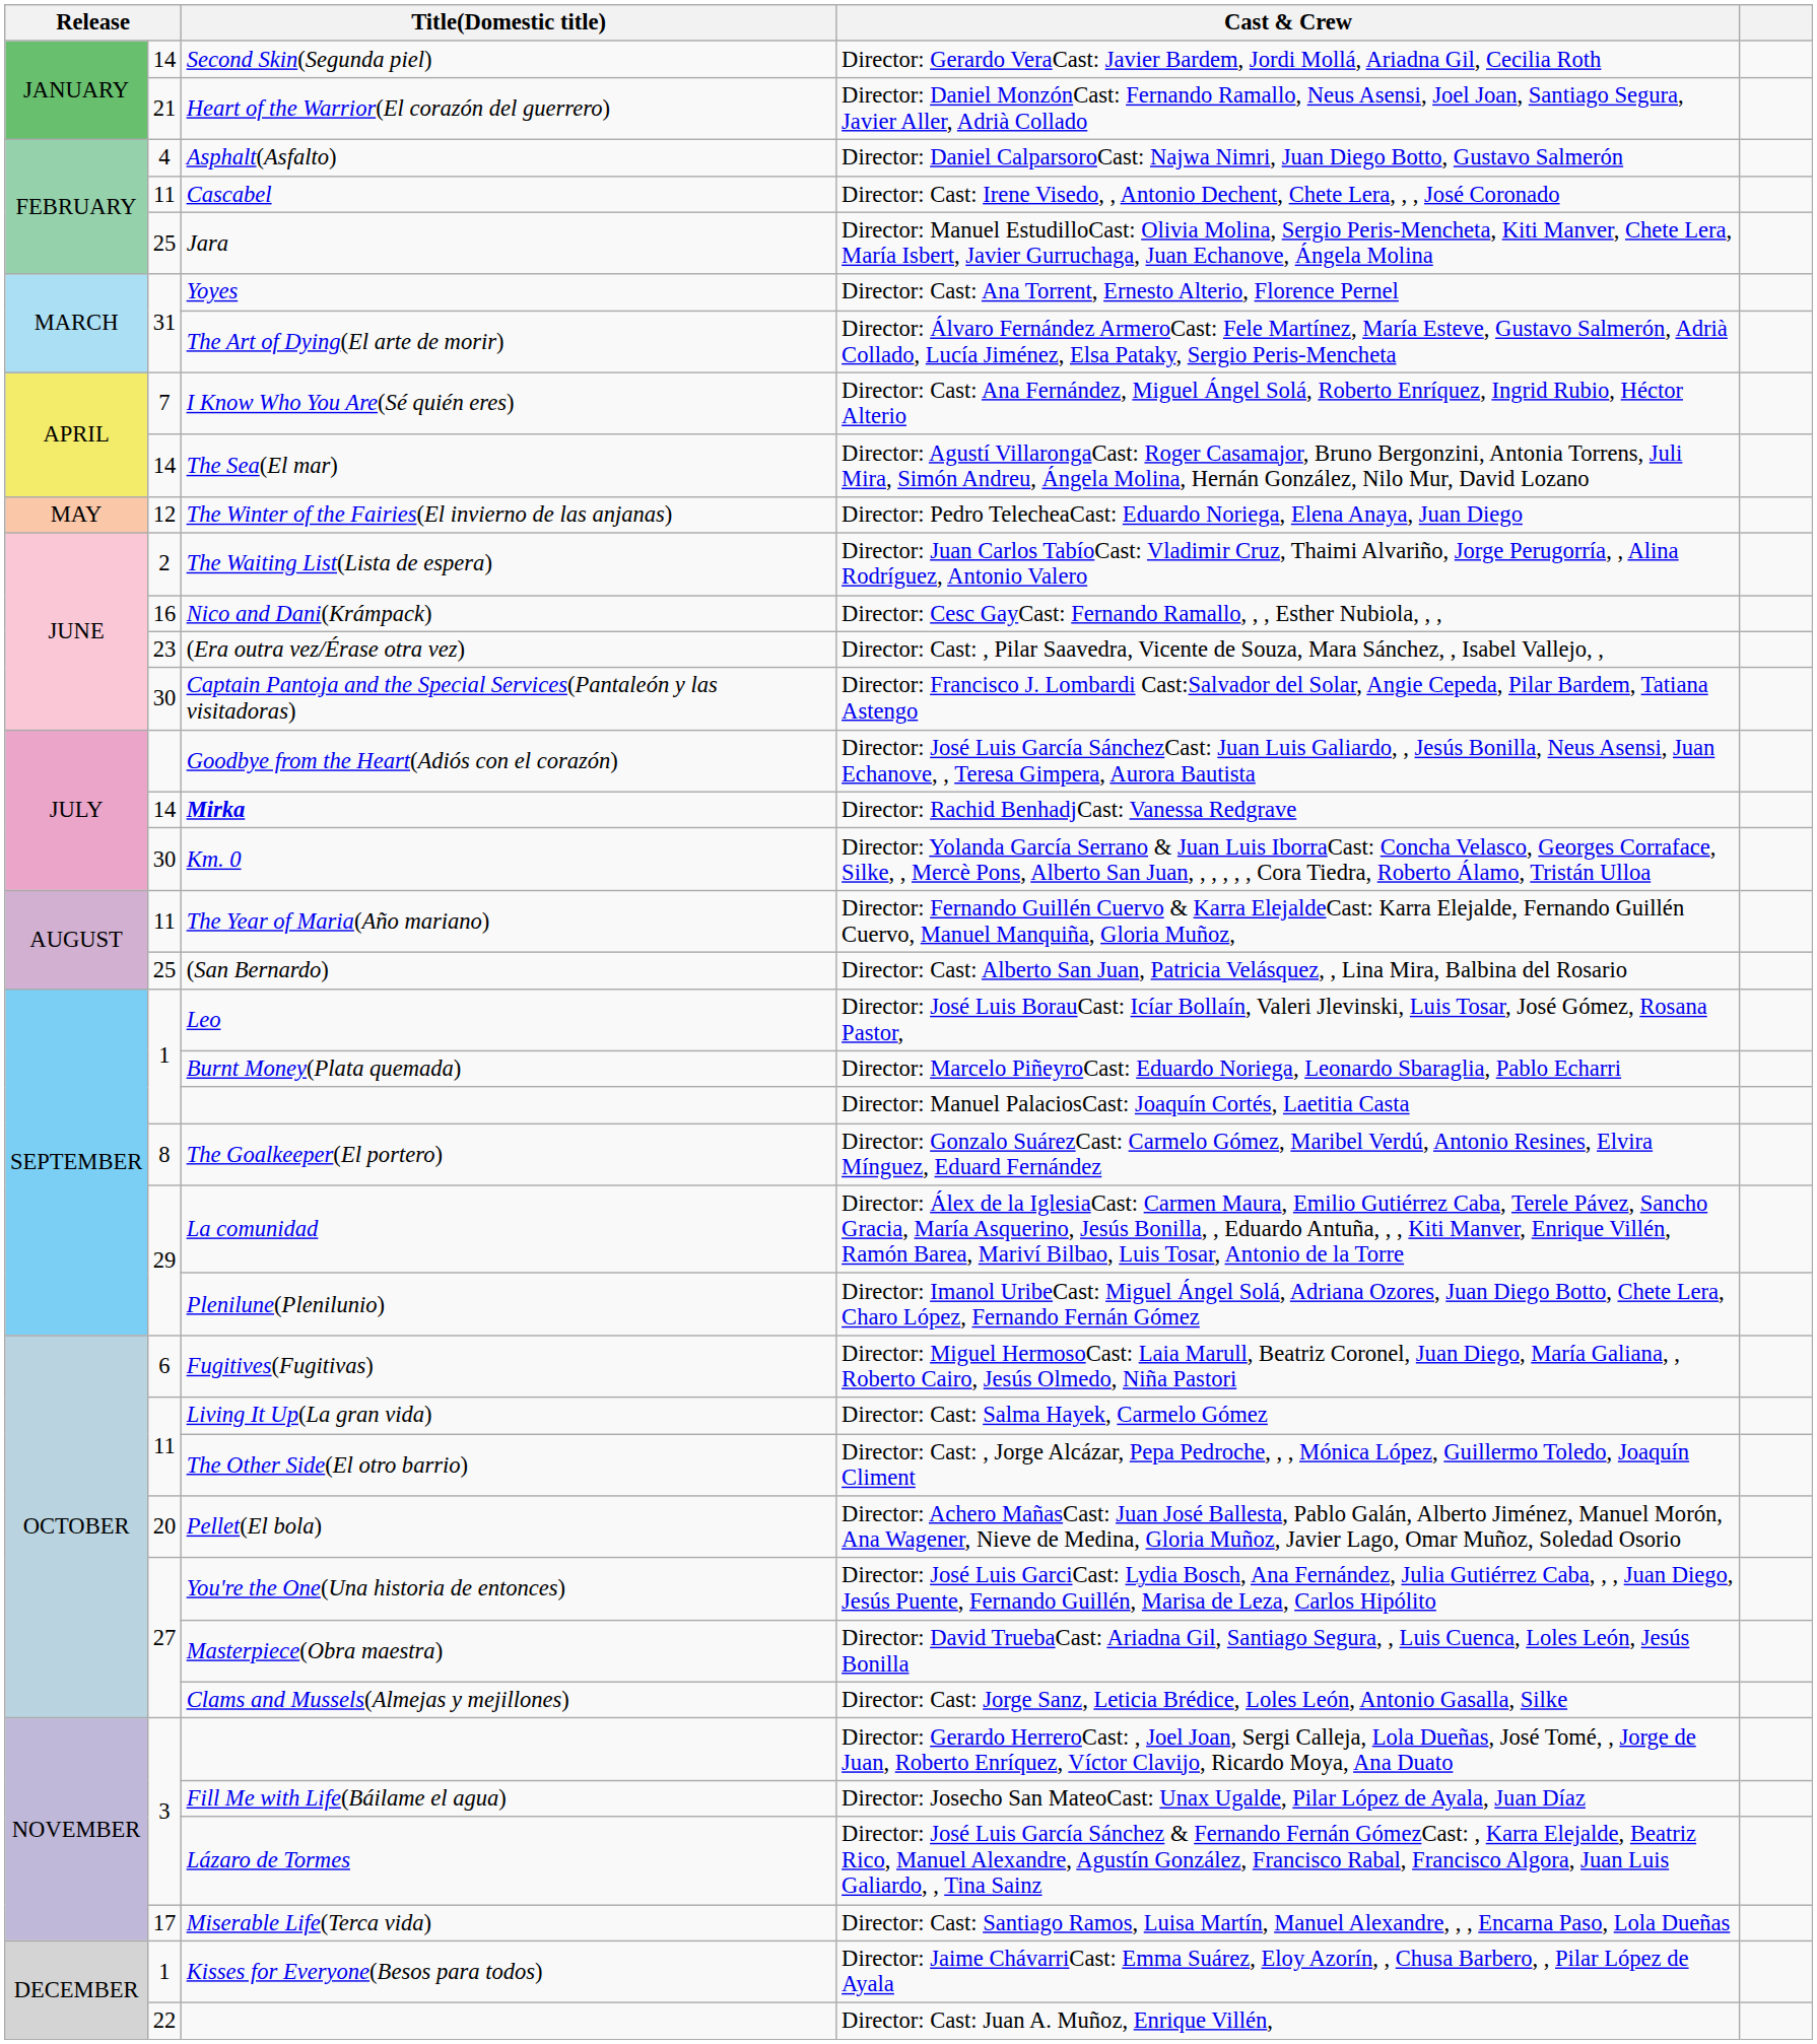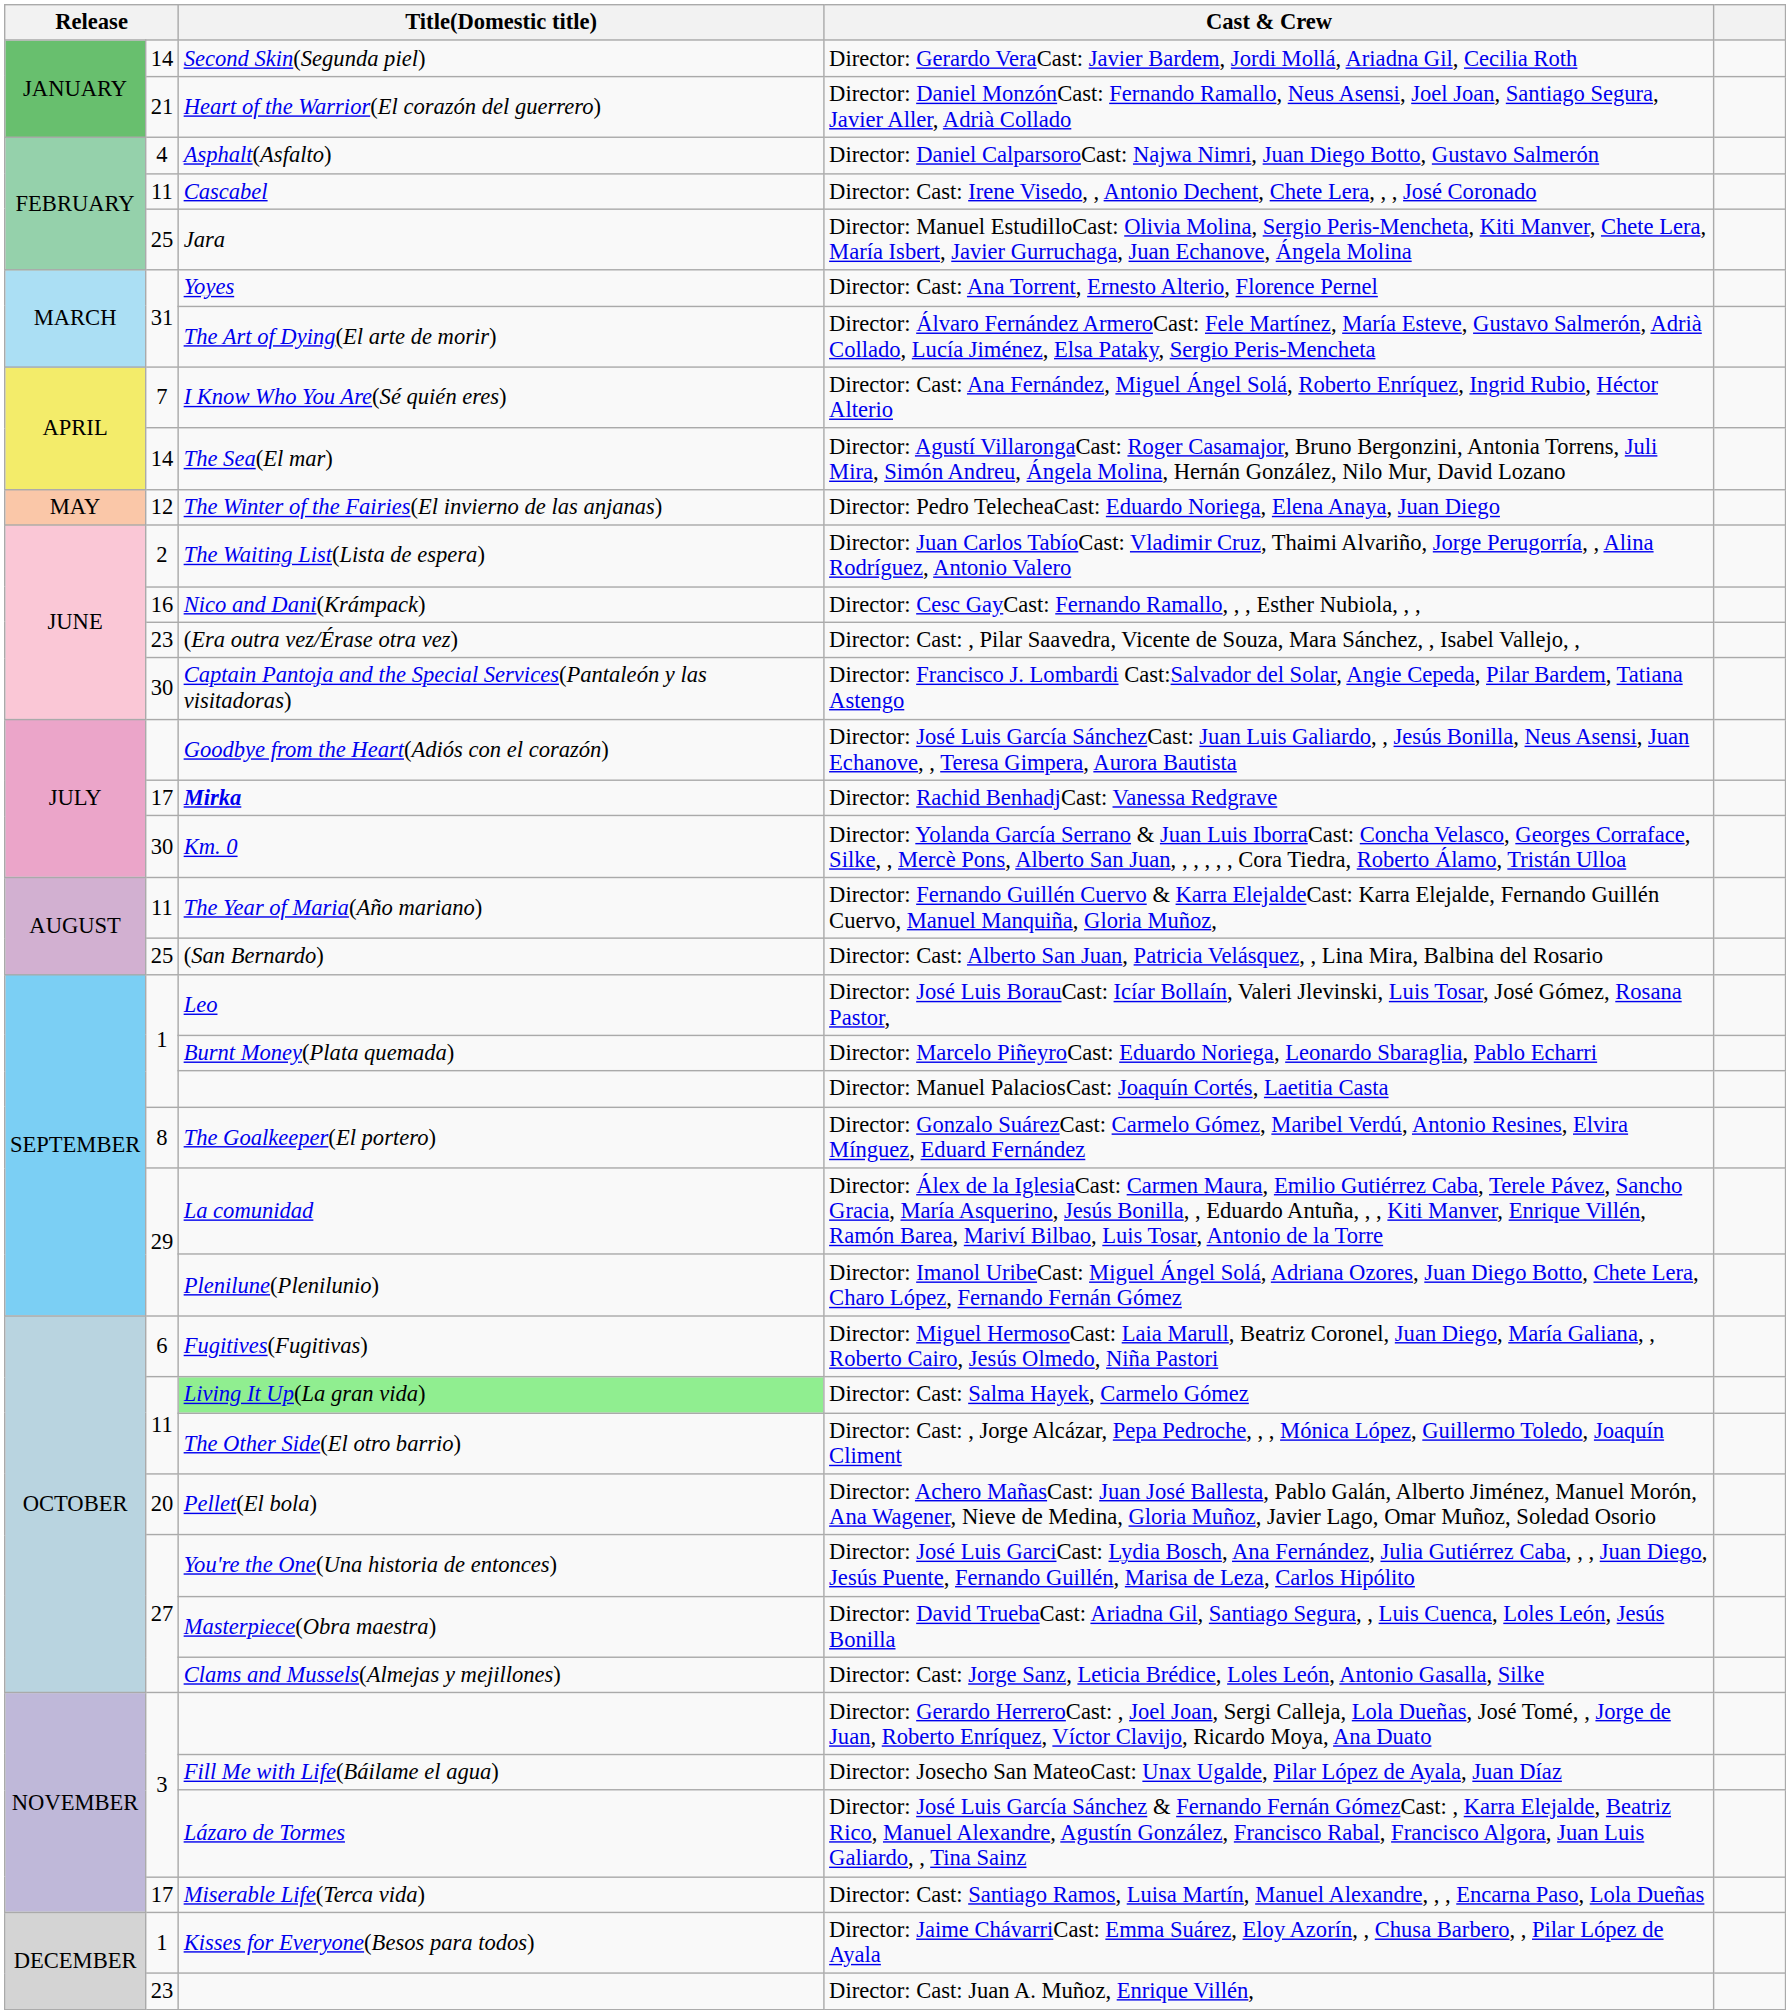Director: Rachid BenhadjCast: Vanessa Redgrave | column 2: 14 -> 17
Director: Cast: Salma Hayek, Carmelo Gómez | Title(Domestic title): no background -> lightgreen background
Director: Cast: Juan A. Muñoz, Enrique Villén, | column 2: 22 -> 23
